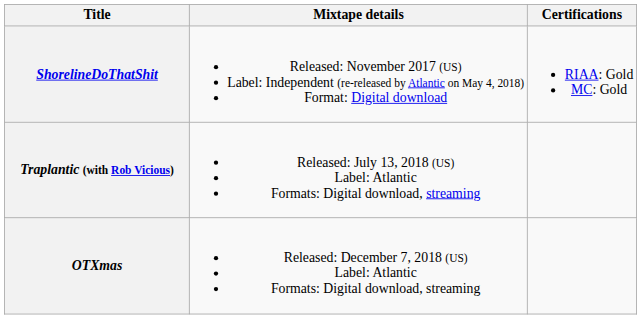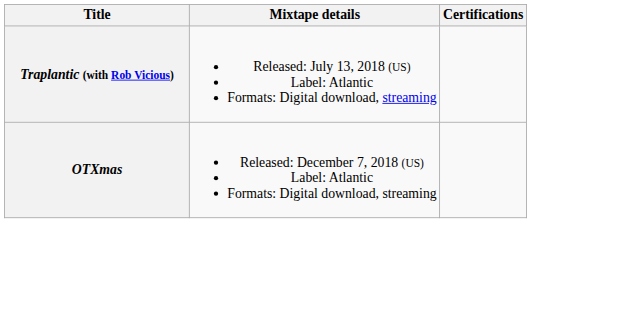- row: ShorelineDoThatShit | Released: November 2017 (US) Label: Independent (re-released by Atlantic on May 4, 2018) Format: Digital download | RIAA: Gold MC: Gold
